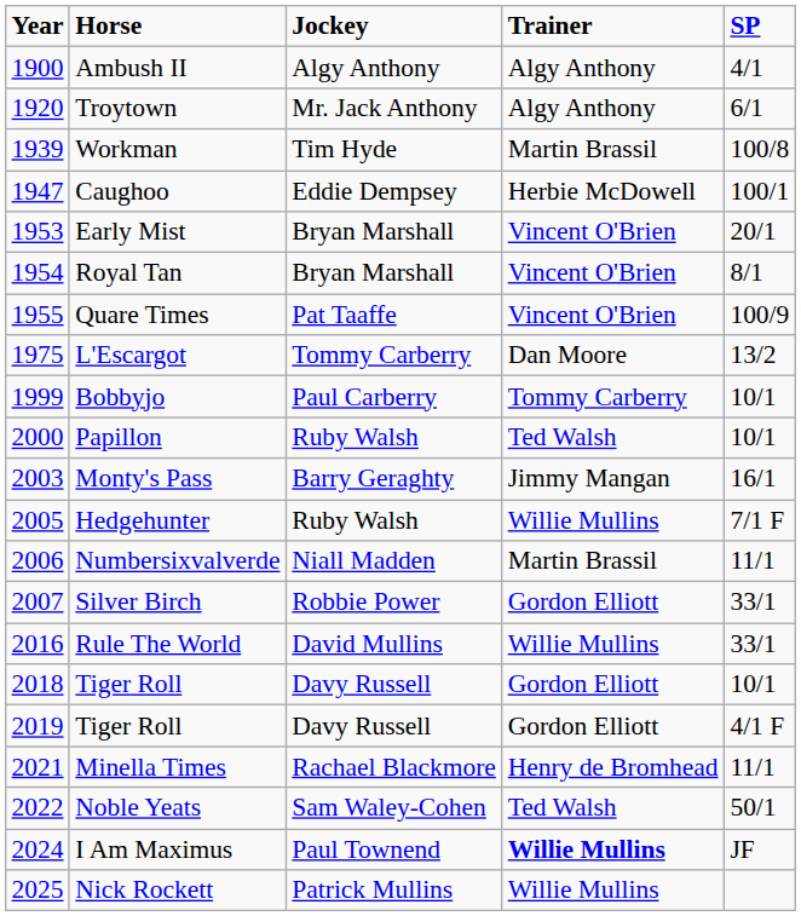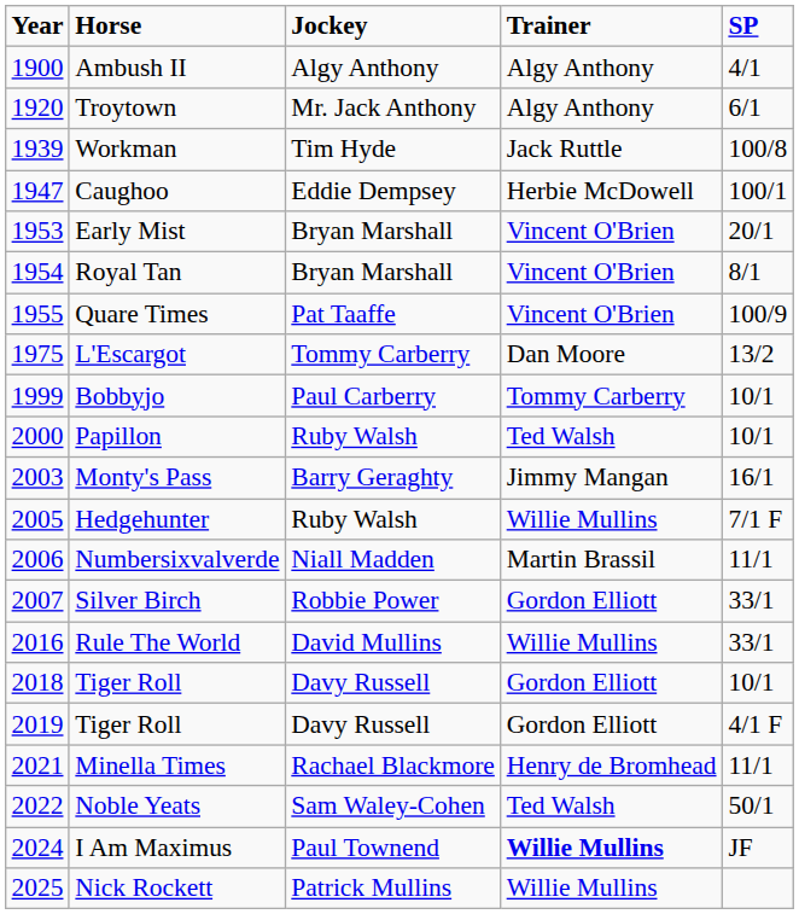Workman | Trainer: Martin Brassil -> Jack Ruttle
